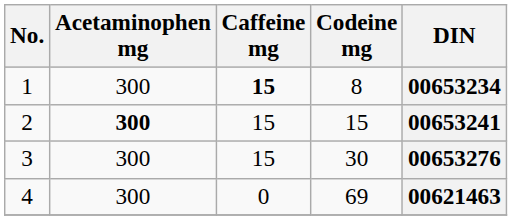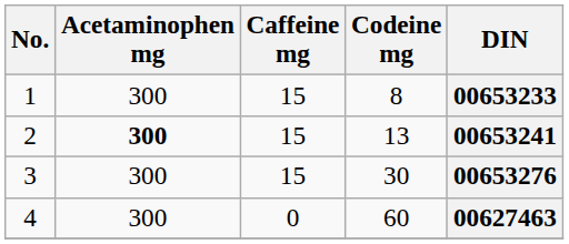1 | Caffeine mg: bold -> normal
1 | DIN: 00653234 -> 00653233
2 | Codeine mg: 15 -> 13
4 | Codeine mg: 69 -> 60
4 | DIN: 00621463 -> 00627463
